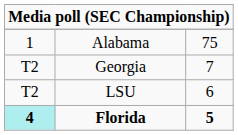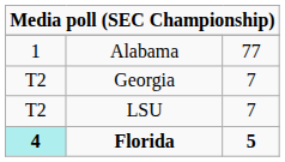Alabama | column 3: 75 -> 77
LSU | column 3: 6 -> 7
